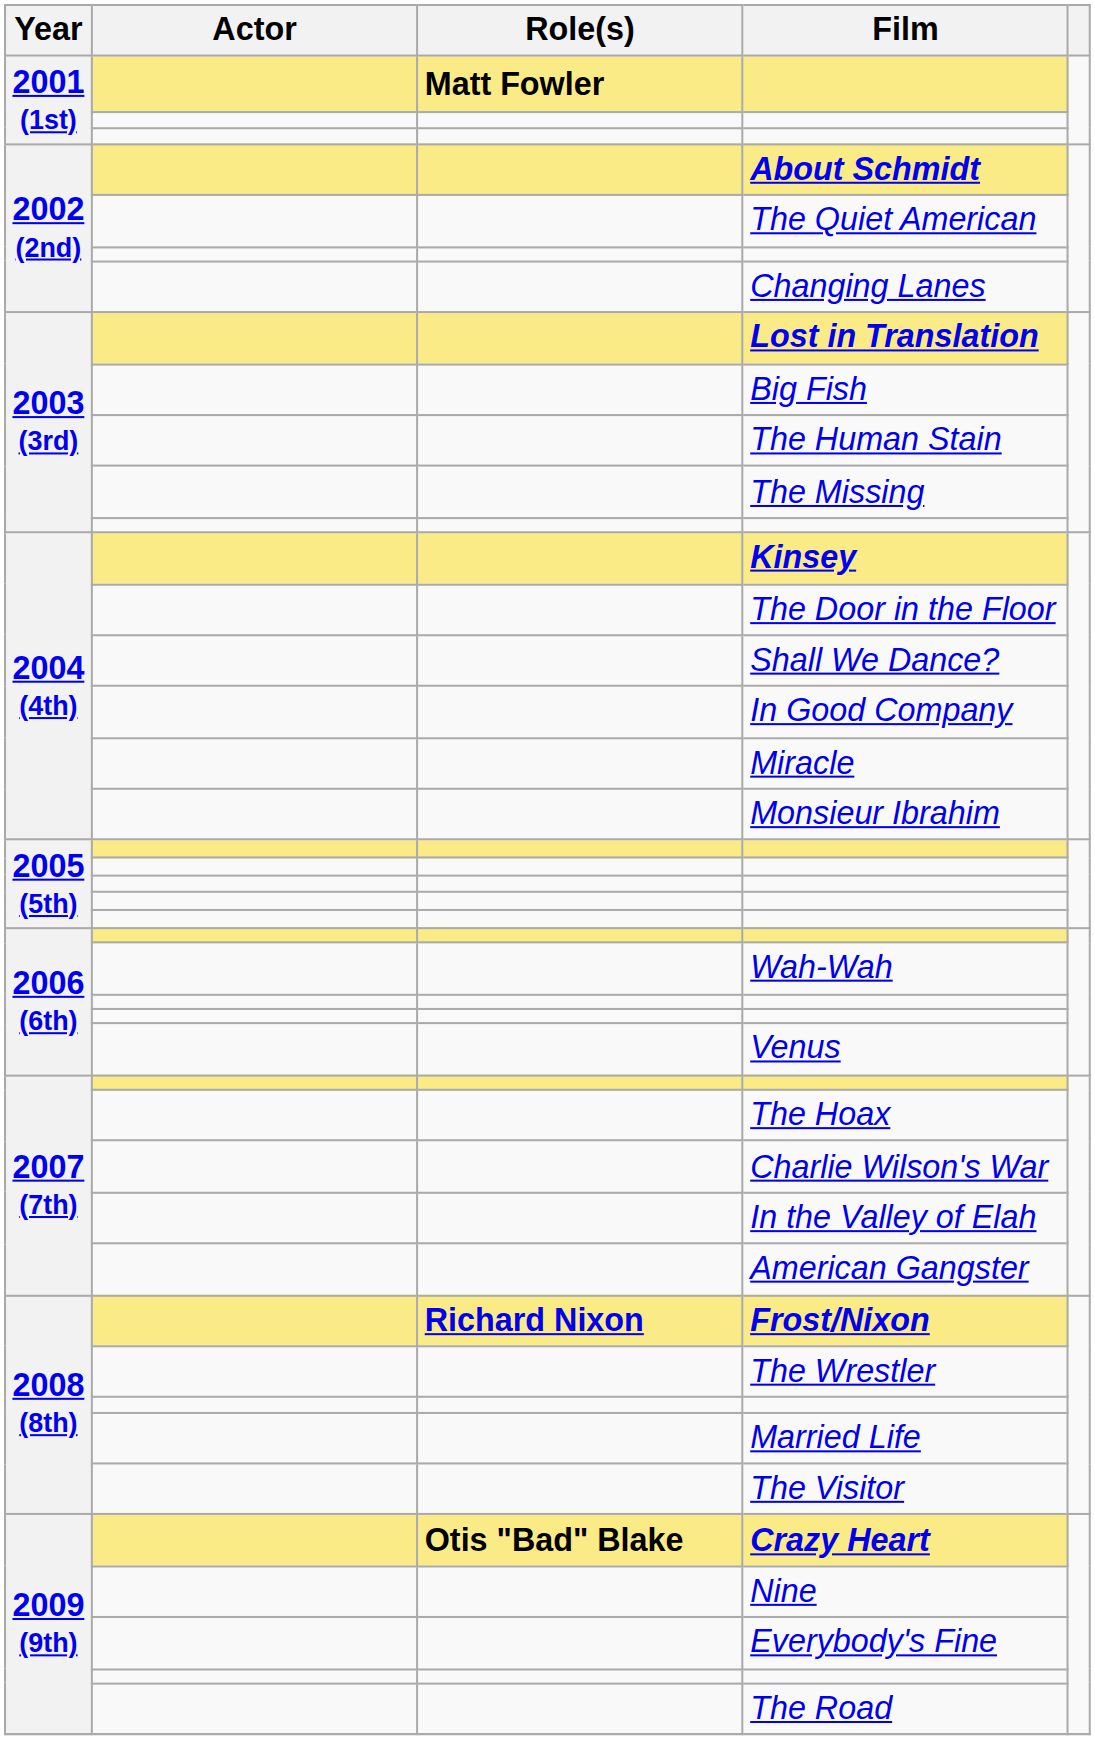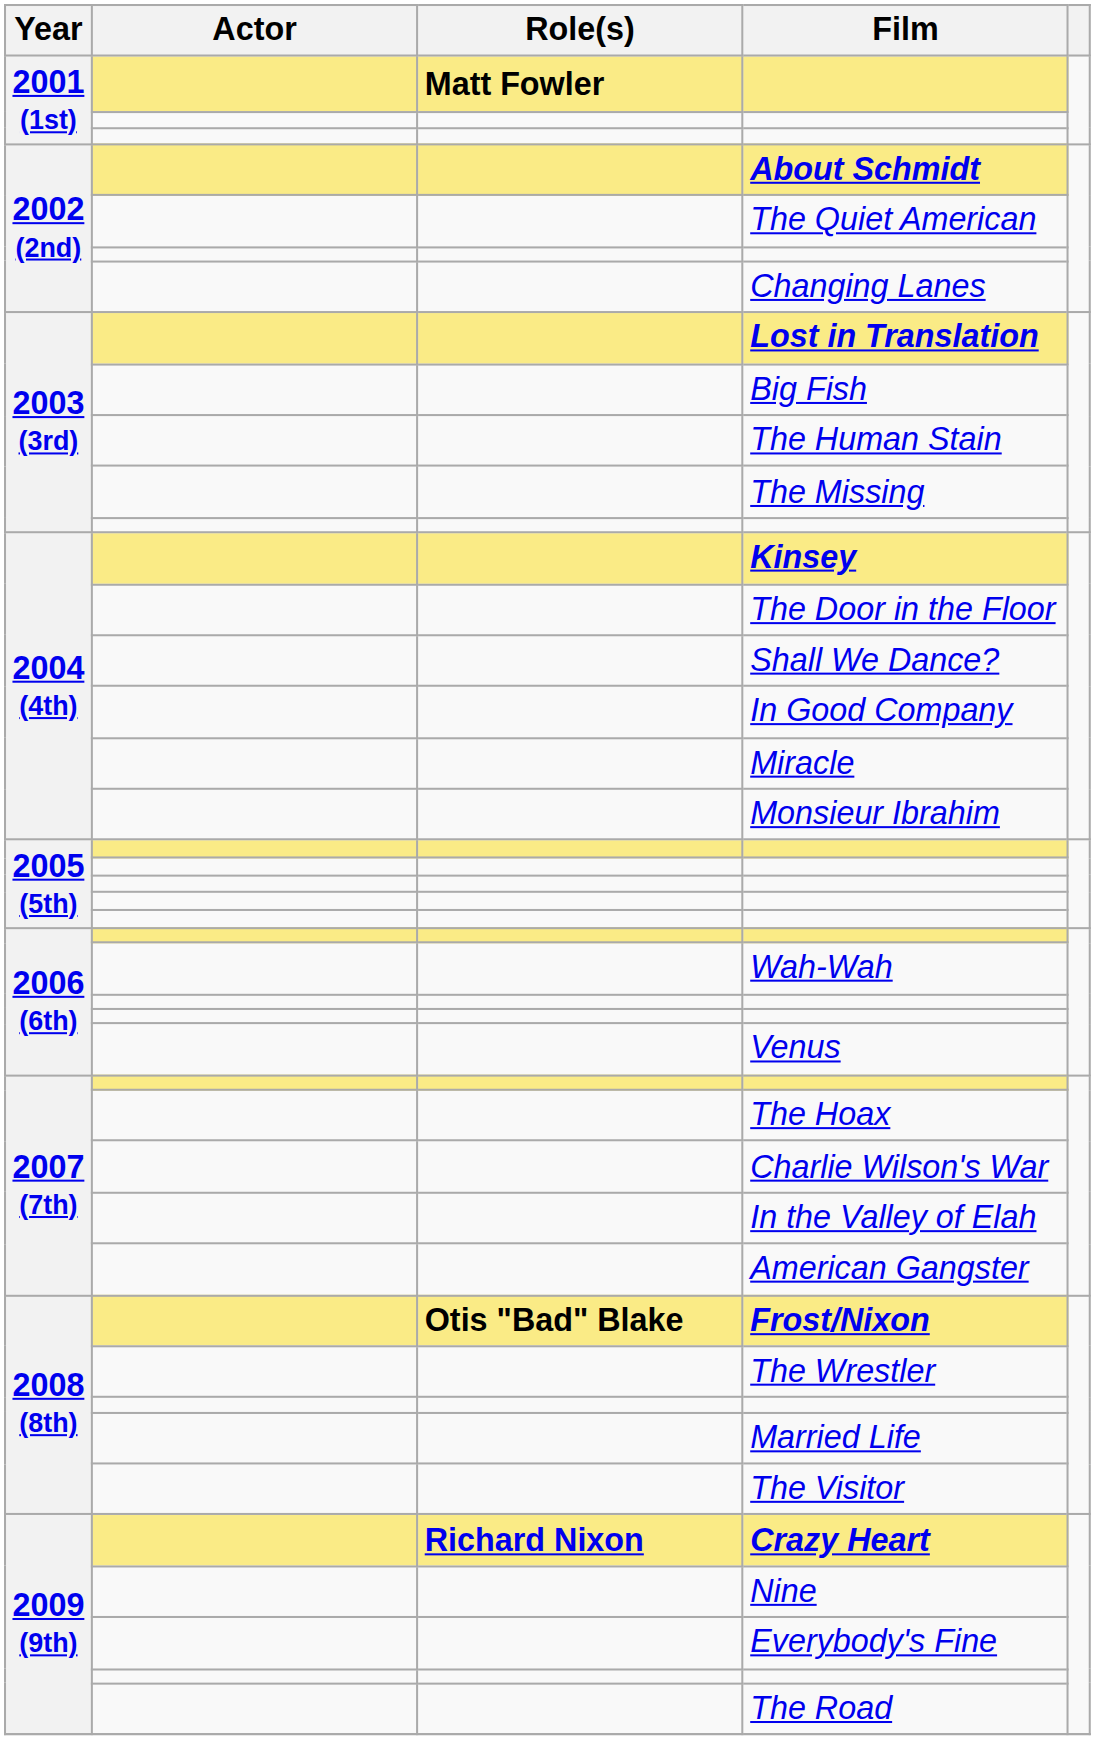Frost/Nixon | Role(s): Richard Nixon -> Otis "Bad" Blake
Crazy Heart | Role(s): Otis "Bad" Blake -> Richard Nixon
